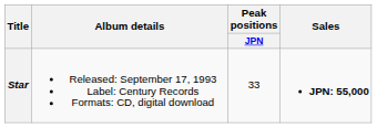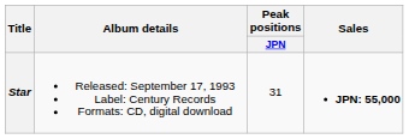Star | Peak positions / JPN: 33 -> 31
